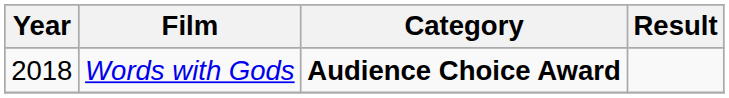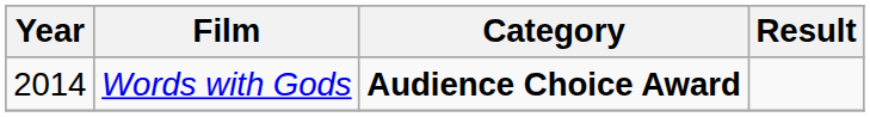Words with Gods | Year: 2018 -> 2014
